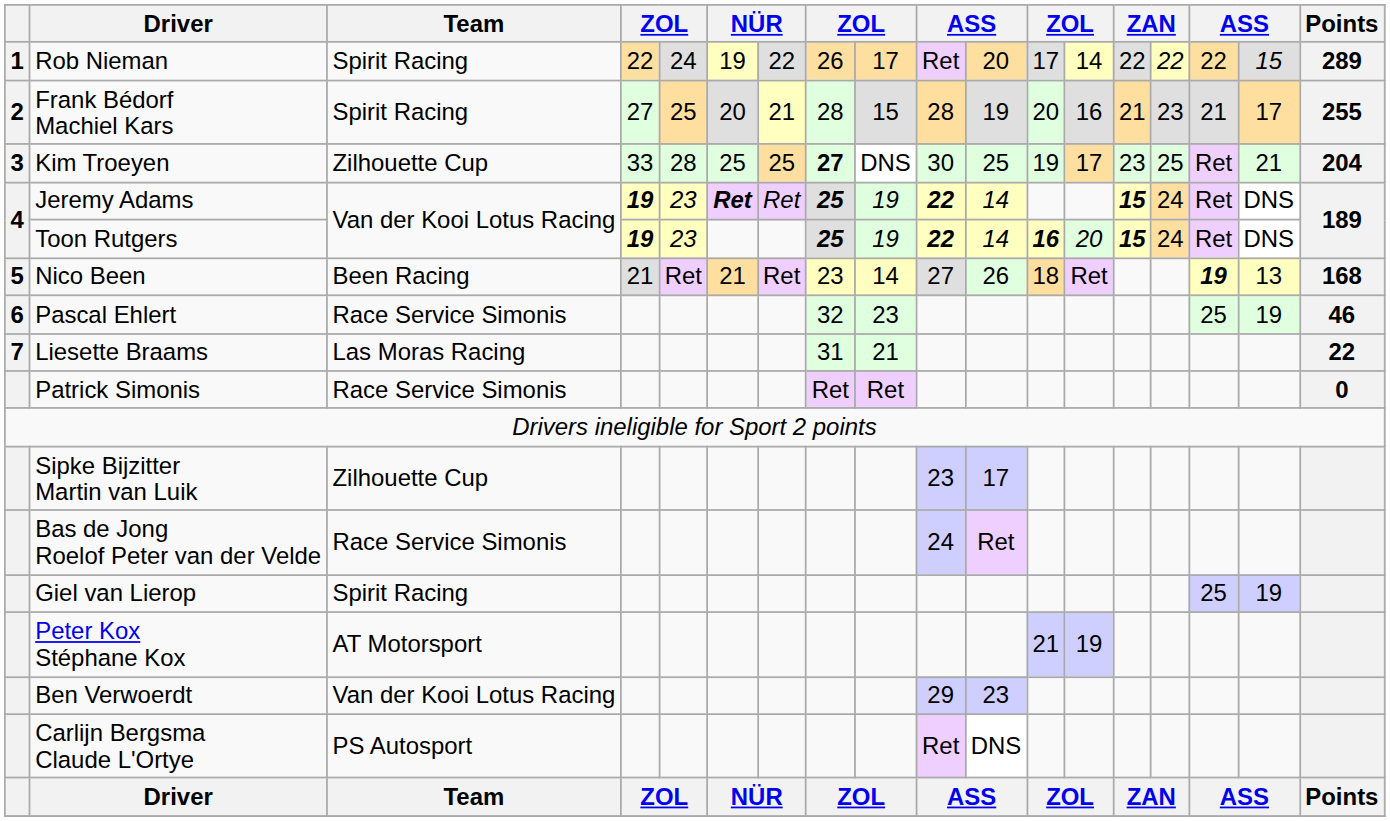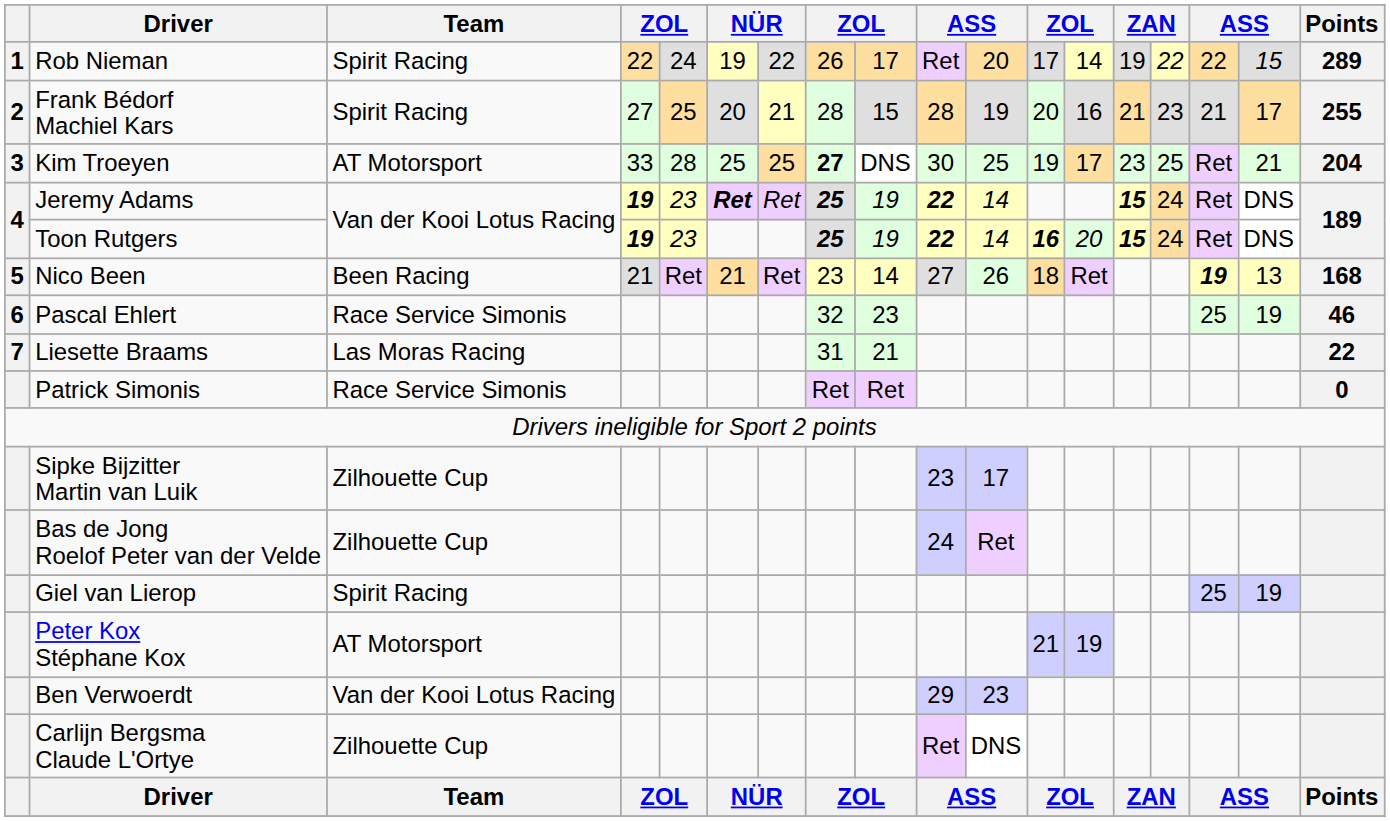Rob Nieman | column 14: 22 -> 19
Kim Troeyen | Team: Zilhouette Cup -> AT Motorsport
Bas de Jong Roelof Peter van der Velde | Team: Race Service Simonis -> Zilhouette Cup
Carlijn Bergsma Claude L'Ortye | Team: PS Autosport -> Zilhouette Cup
